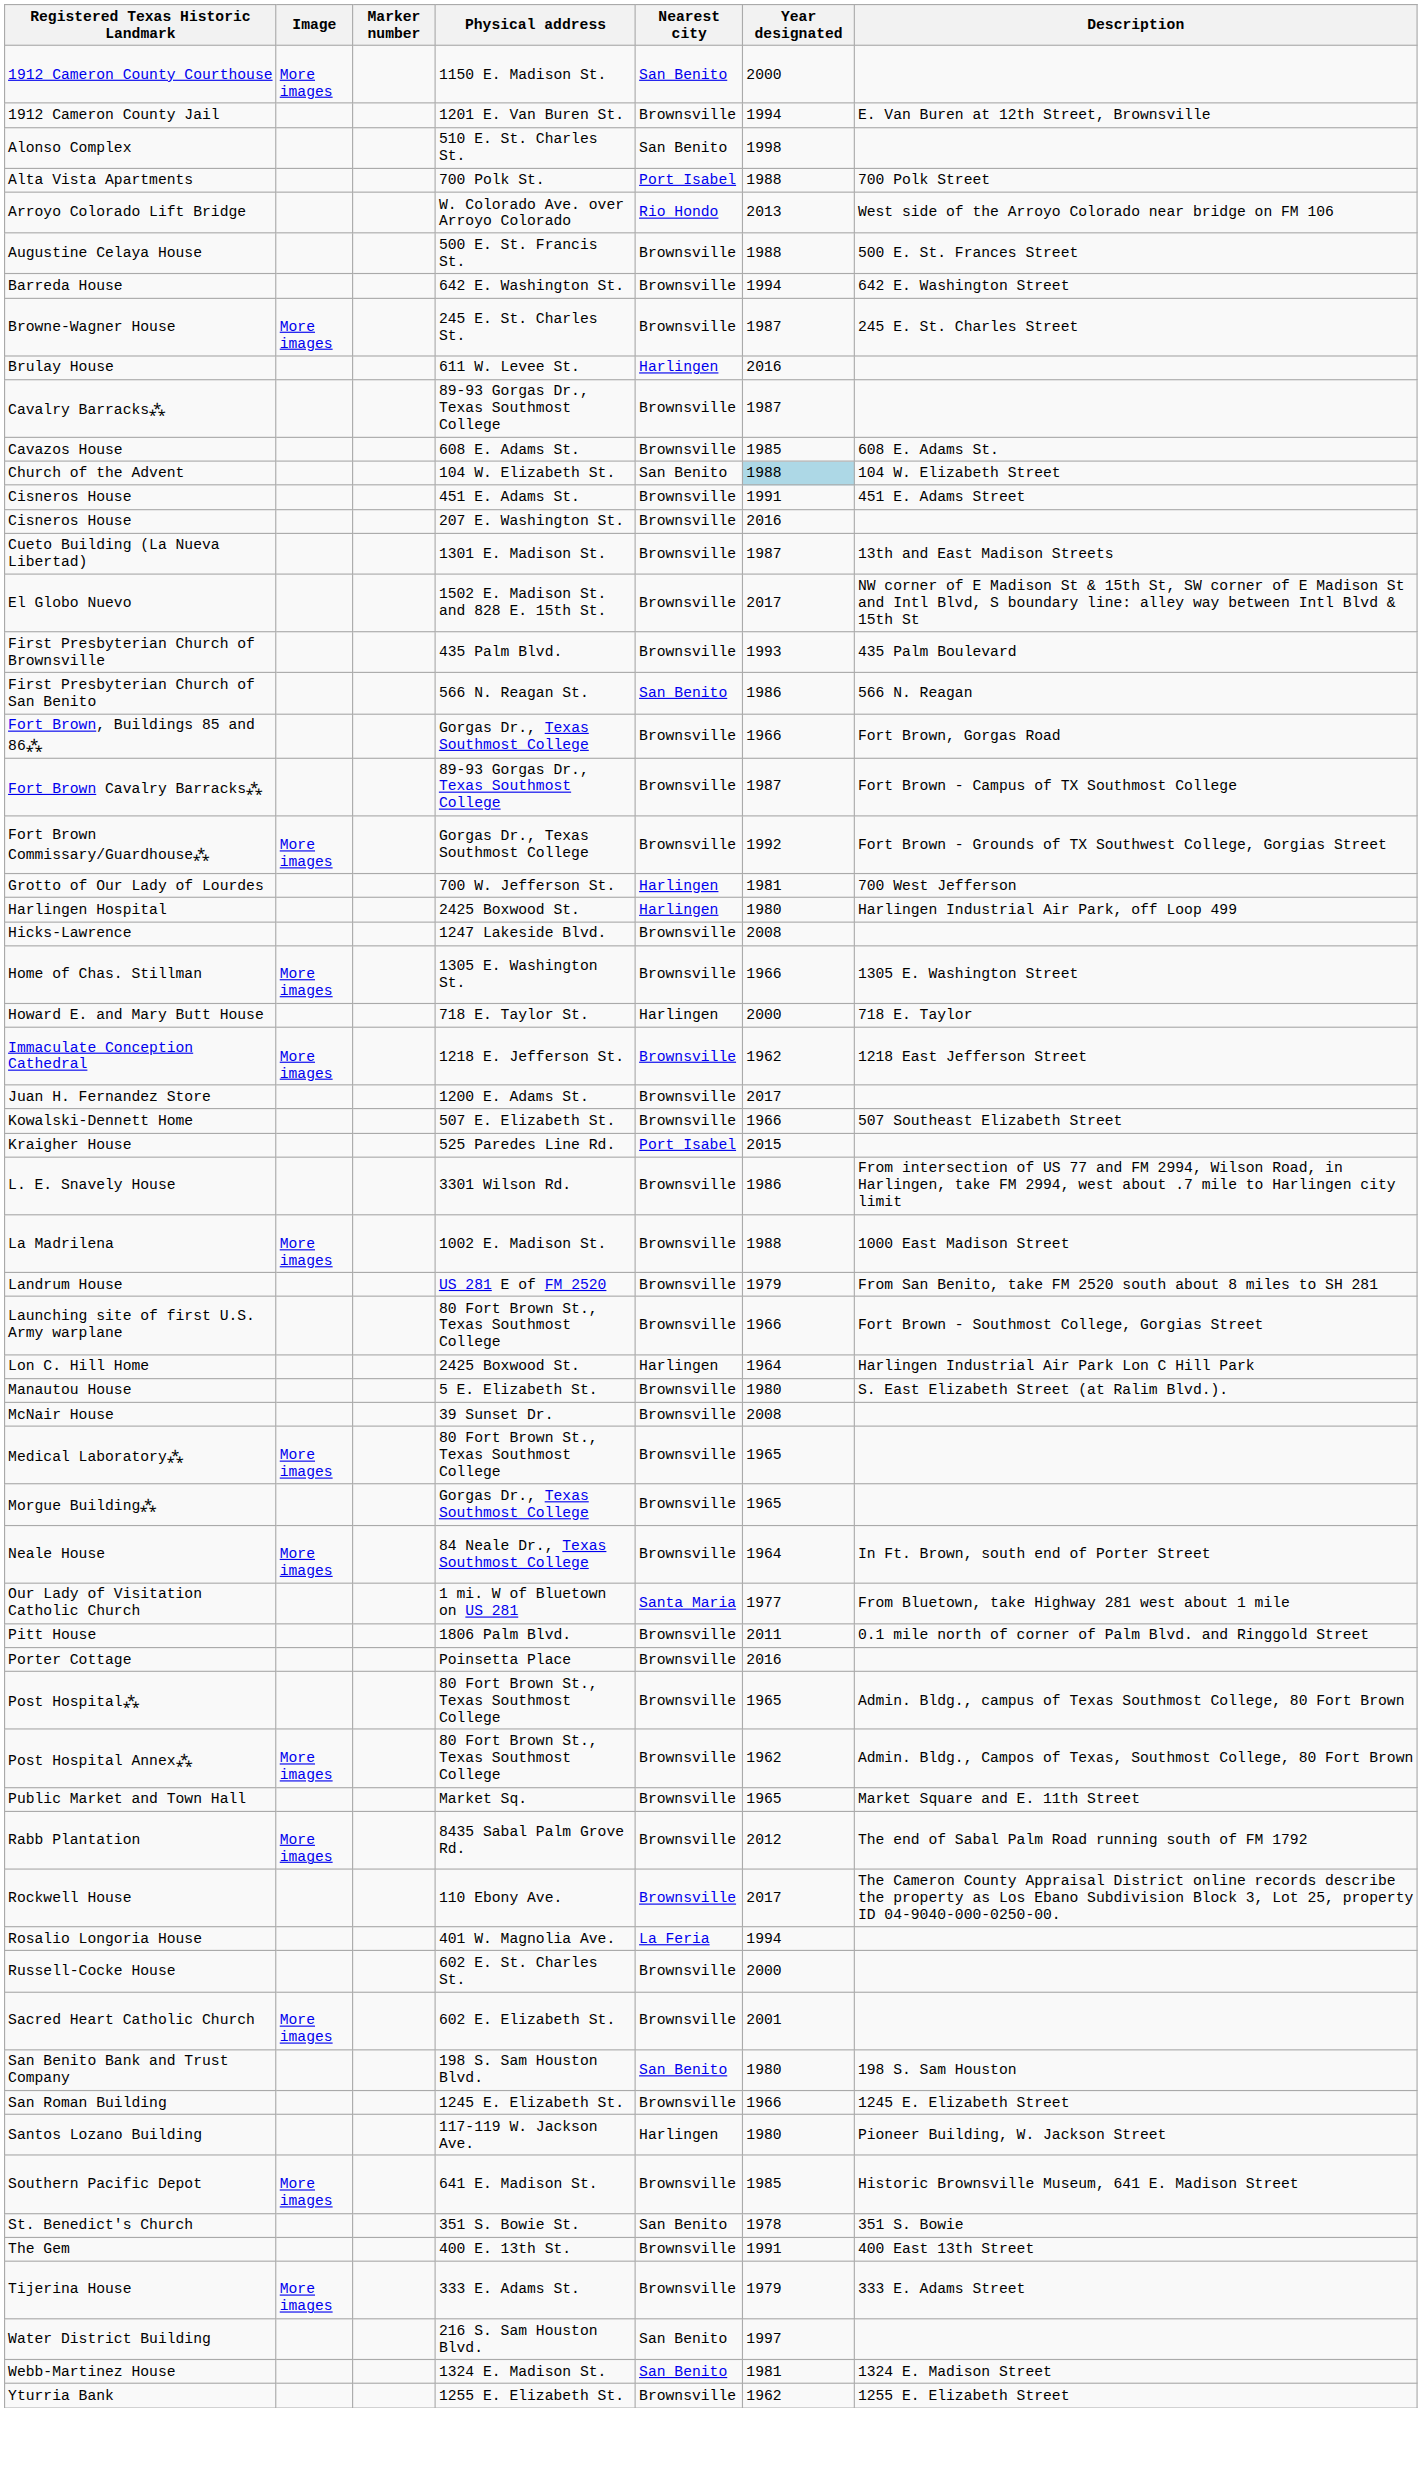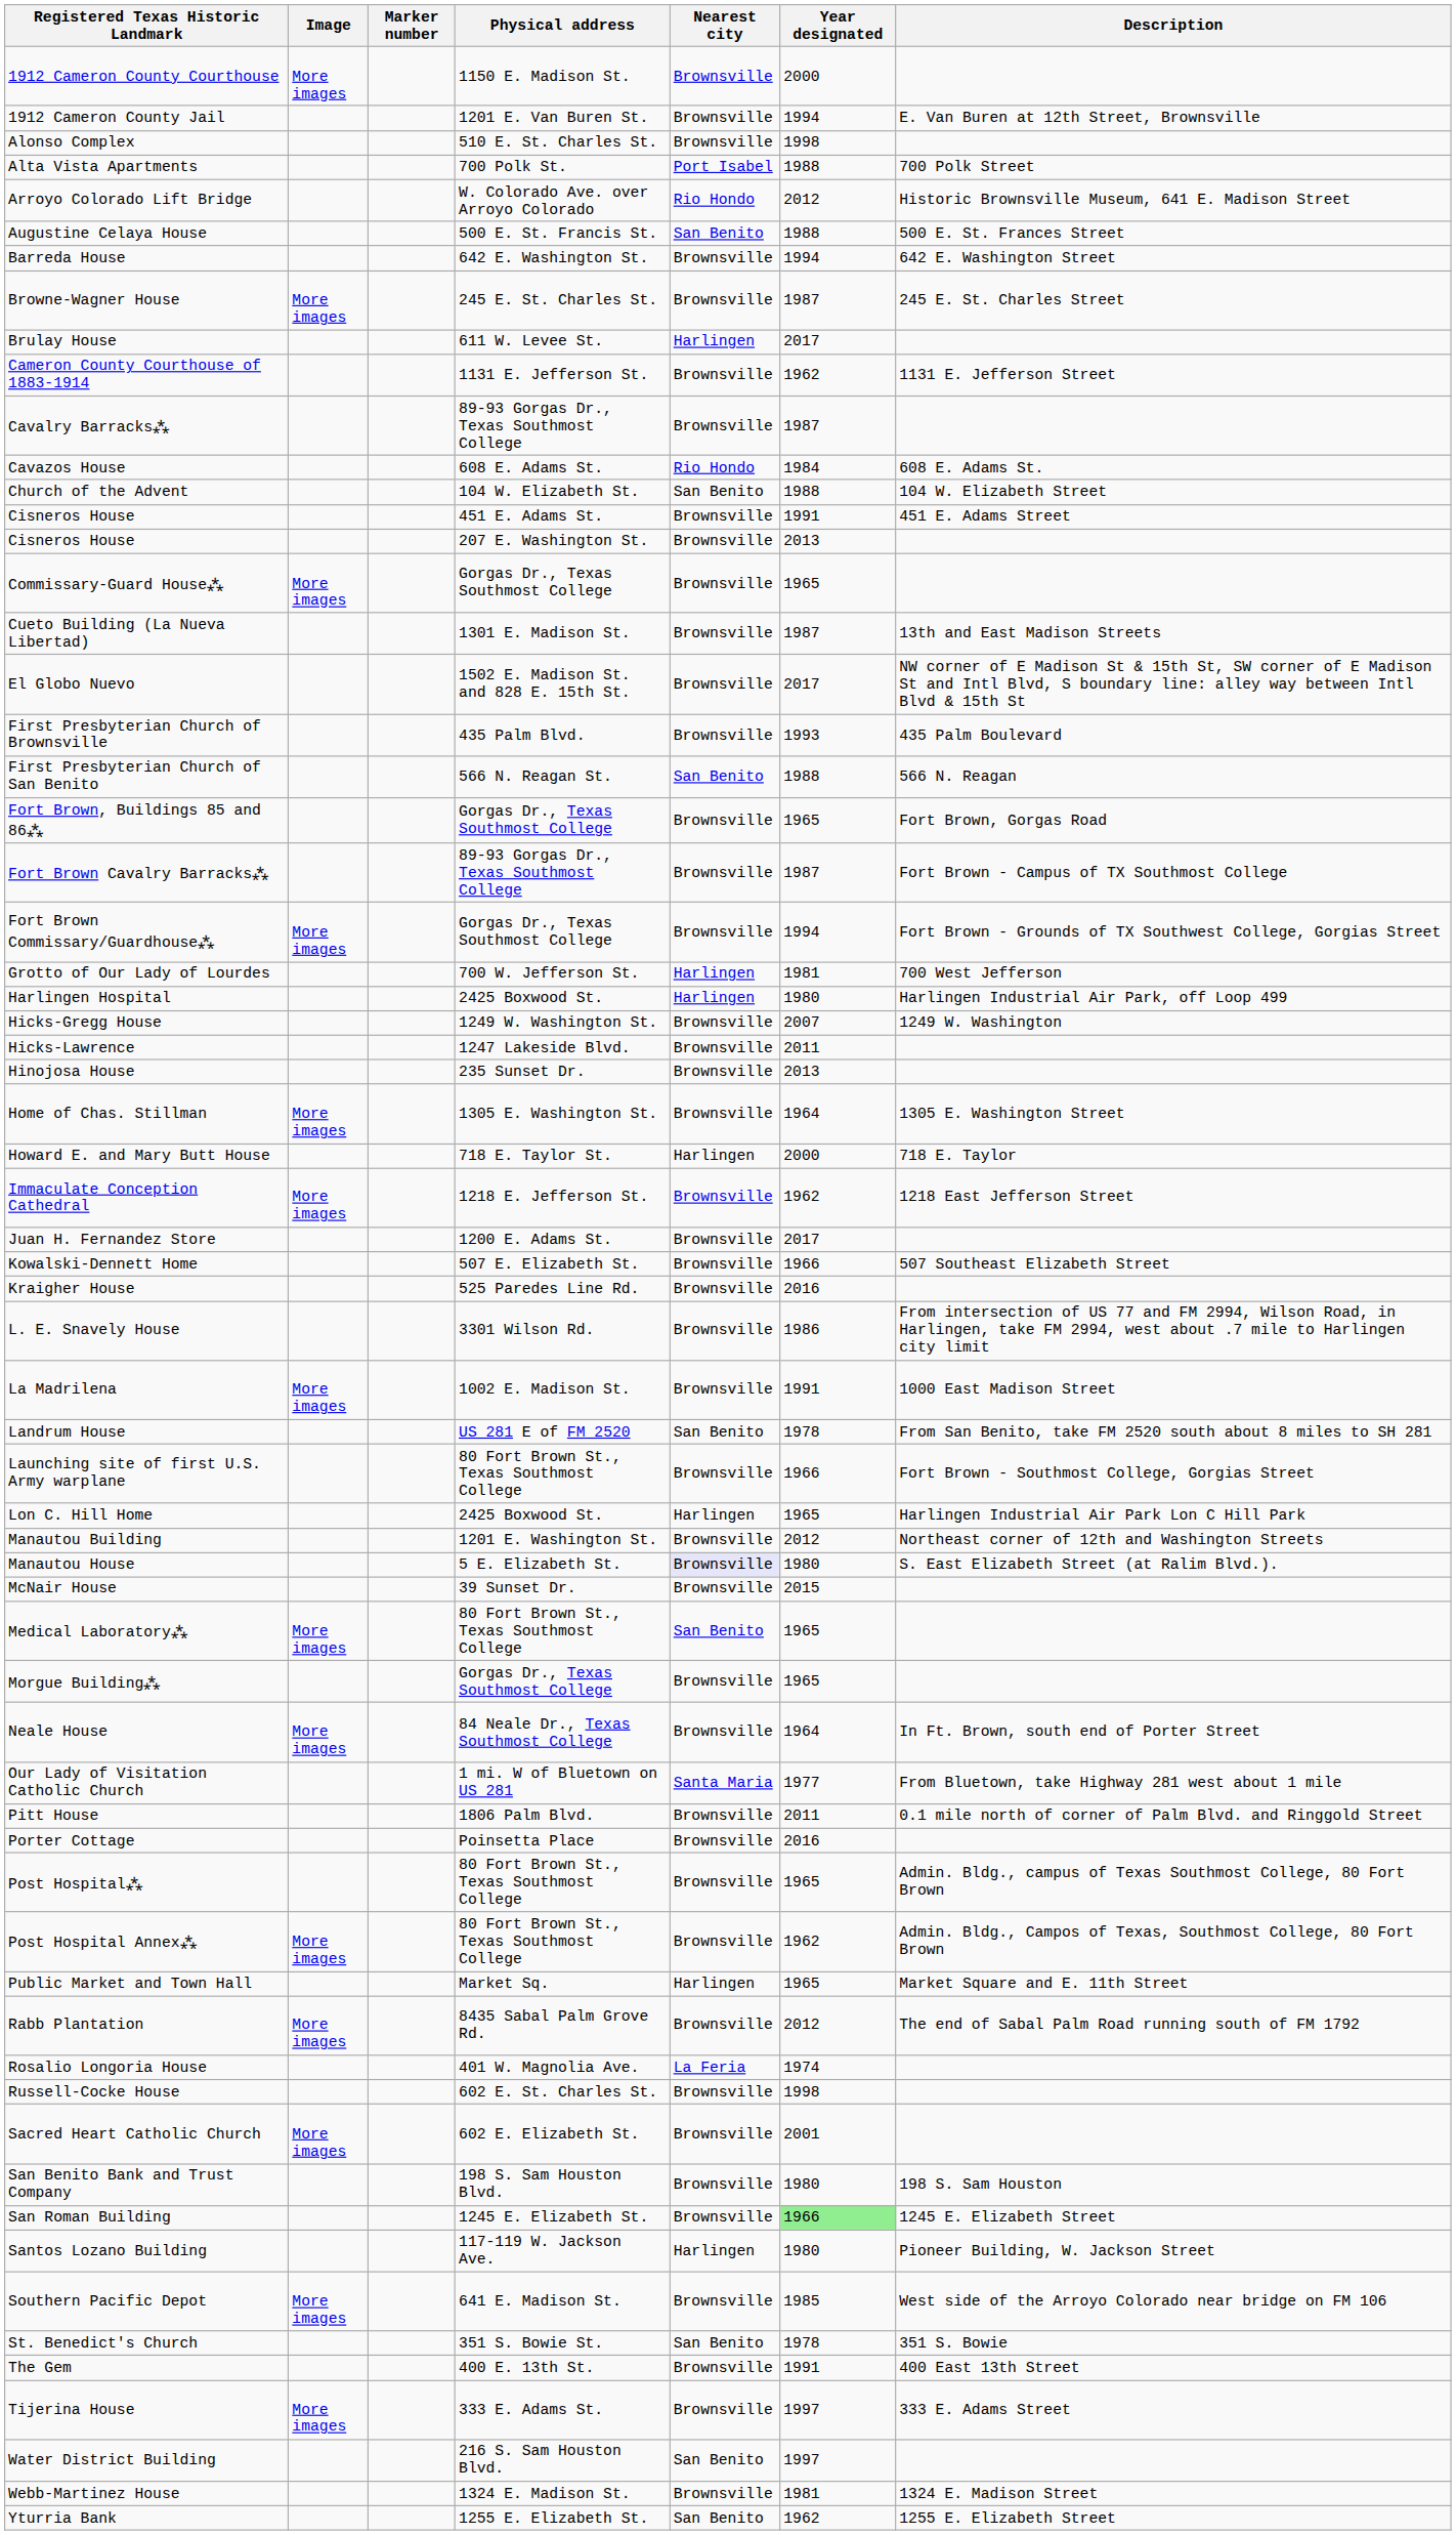1912 Cameron County Courthouse | Nearest city: San Benito -> Brownsville
Alonso Complex | Nearest city: San Benito -> Brownsville
Arroyo Colorado Lift Bridge | Year designated: 2013 -> 2012
Arroyo Colorado Lift Bridge | Description: West side of the Arroyo Colorado near bridge on FM 106 -> Historic Brownsville Museum, 641 E. Madison Street
Augustine Celaya House | Nearest city: Brownsville -> San Benito
Brulay House | Year designated: 2016 -> 2017
+ row: Cameron County Courthouse of 1883-1914 | 1131 E. Jefferson St. | Brownsville | 1962 | 1131 E. Jefferson Street
Cavazos House | Nearest city: Brownsville -> Rio Hondo
Cavazos House | Year designated: 1985 -> 1984
Church of the Advent | Year designated: lightblue background -> no background
Cisneros House / 207 E. Washington St. | Year designated: 2016 -> 2013
+ row: Commissary-Guard House⁂ | More images | Gorgas Dr., Texas Southmost College | Brownsville | 1965
First Presbyterian Church of San Benito | Year designated: 1986 -> 1988
Fort Brown, Buildings 85 and 86⁂ | Year designated: 1966 -> 1965
Fort Brown Commissary/Guardhouse⁂ | Year designated: 1992 -> 1994
+ row: Hicks-Gregg House | 1249 W. Washington St. | Brownsville | 2007 | 1249 W. Washington
Hicks-Lawrence | Year designated: 2008 -> 2011
+ row: Hinojosa House | 235 Sunset Dr. | Brownsville | 2013
Home of Chas. Stillman | Year designated: 1966 -> 1964
Kraigher House | Nearest city: Port Isabel -> Brownsville
Kraigher House | Year designated: 2015 -> 2016
La Madrilena | Year designated: 1988 -> 1991
Landrum House | Nearest city: Brownsville -> San Benito
Landrum House | Year designated: 1979 -> 1978
Lon C. Hill Home | Year designated: 1964 -> 1965
+ row: Manautou Building | 1201 E. Washington St. | Brownsville | 2012 | Northeast corner of 12th and Washington Streets
Manautou House | Nearest city: no background -> lavender background
McNair House | Year designated: 2008 -> 2015
Medical Laboratory⁂ | Nearest city: Brownsville -> San Benito
Public Market and Town Hall | Nearest city: Brownsville -> Harlingen
- row: Rockwell House | 110 Ebony Ave. | Brownsville | 2017 | The Cameron County Appraisal District online records describe the property as Los Ebano Subdivision Block 3, Lot 25, property ID 04-9040-000-0250-00.
Rosalio Longoria House | Year designated: 1994 -> 1974
Russell-Cocke House | Year designated: 2000 -> 1998
San Benito Bank and Trust Company | Nearest city: San Benito -> Brownsville
San Roman Building | Year designated: no background -> lightgreen background
Southern Pacific Depot | Description: Historic Brownsville Museum, 641 E. Madison Street -> West side of the Arroyo Colorado near bridge on FM 106
Tijerina House | Year designated: 1979 -> 1997
Webb-Martinez House | Nearest city: San Benito -> Brownsville
Yturria Bank | Nearest city: Brownsville -> San Benito
